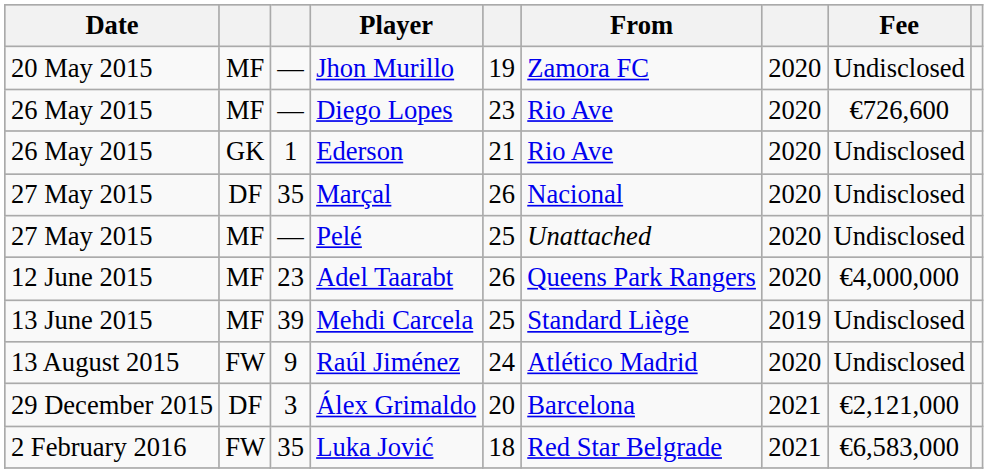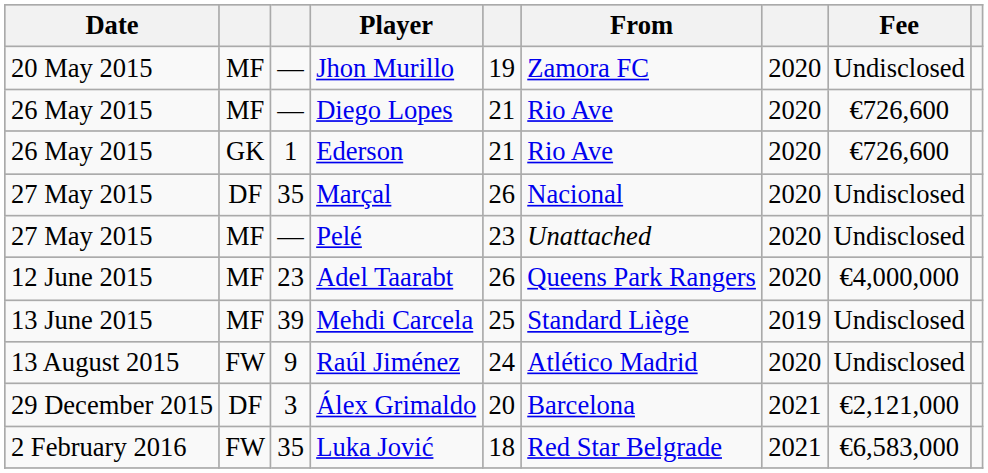Diego Lopes | column 5: 23 -> 21
Ederson | Fee: Undisclosed -> €726,600
Pelé | column 5: 25 -> 23
